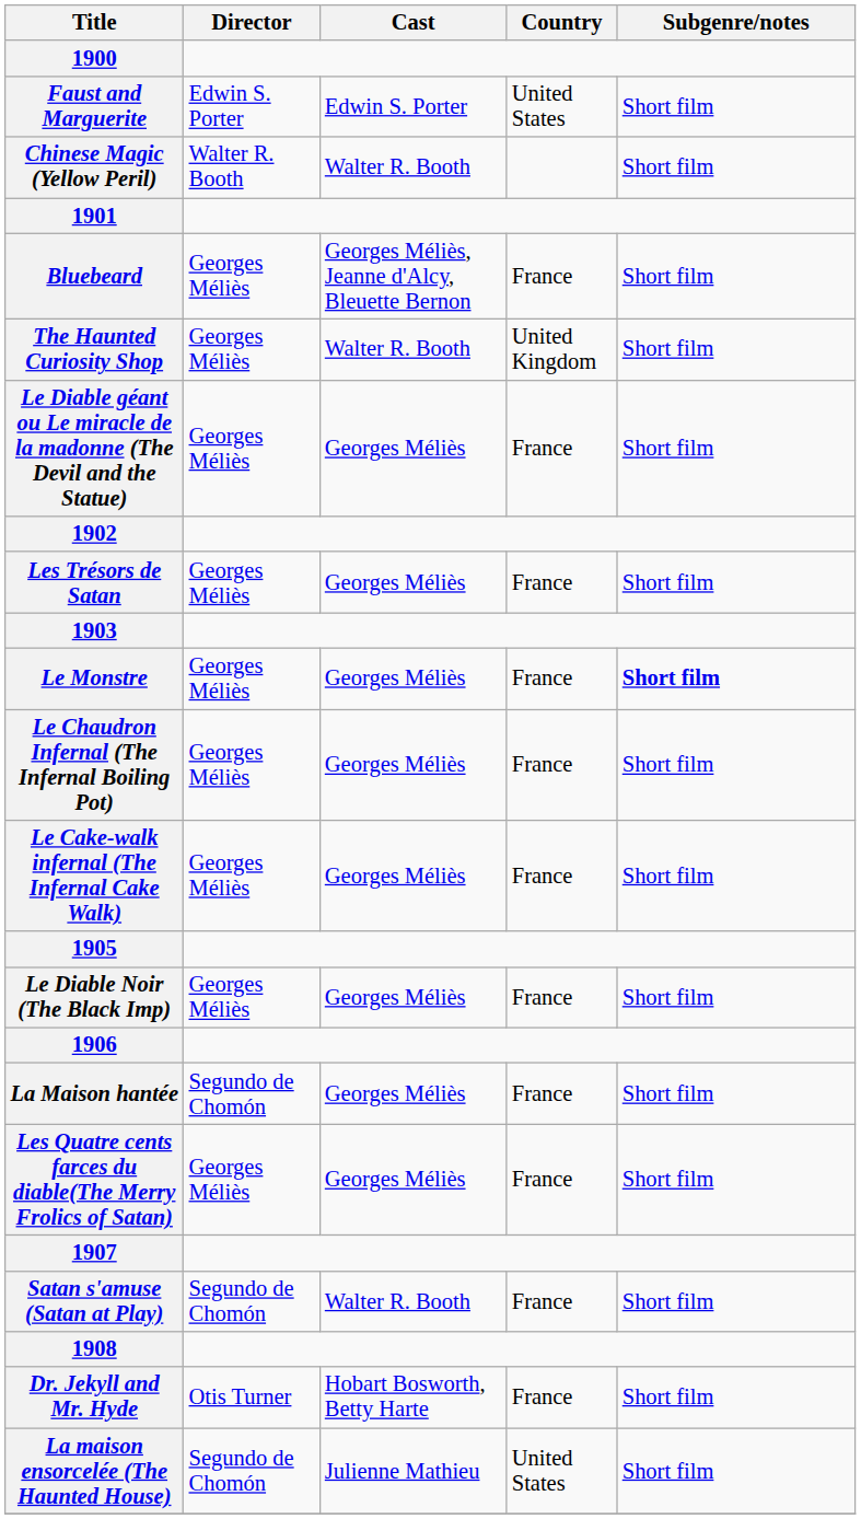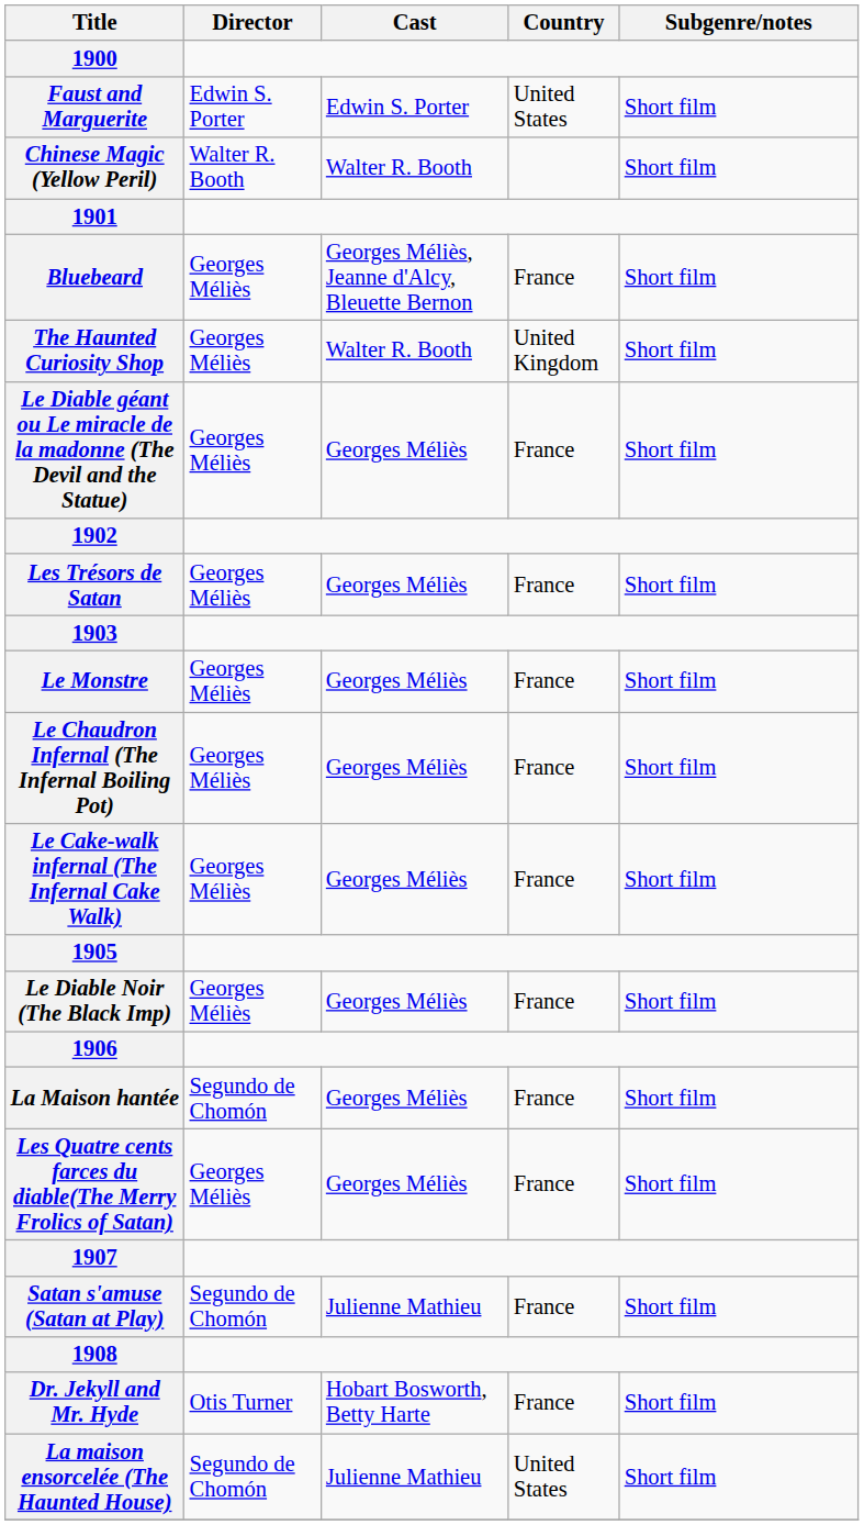Le Monstre | Subgenre/notes: bold -> normal
Satan s'amuse (Satan at Play) | Cast: Walter R. Booth -> Julienne Mathieu
